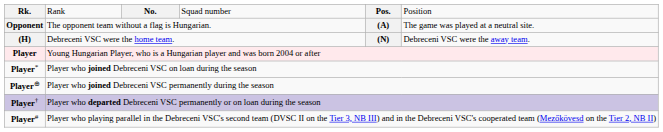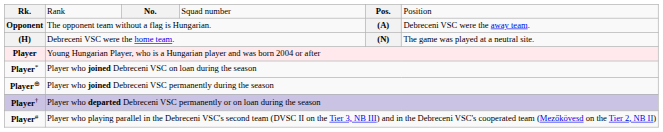Opponent | column 6: The game was played at a neutral site. -> Debreceni VSC were the away team.
(H) | column 6: Debreceni VSC were the away team. -> The game was played at a neutral site.
